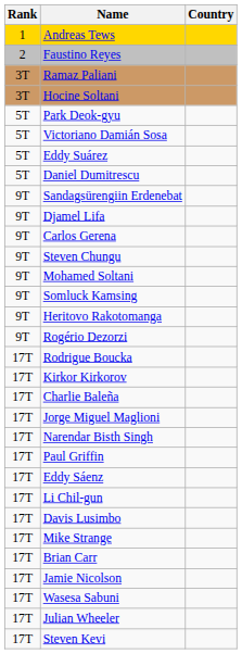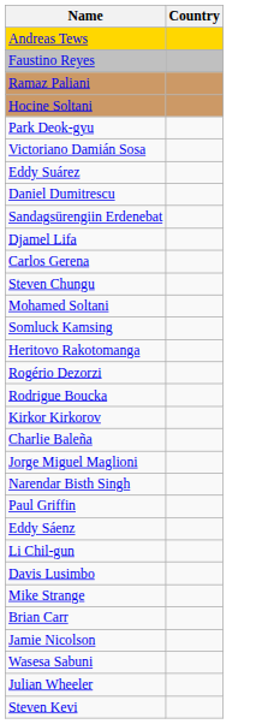- column: Rank | 1 | 2 | 3T | 3T | 5T | 5T | 5T | 5T | 9T | 9T | 9T | 9T | 9T | 9T | 9T | 9T | 17T | 17T | 17T | 17T | 17T | 17T | 17T | 17T | 17T | 17T | 17T | 17T | 17T | 17T | 17T
